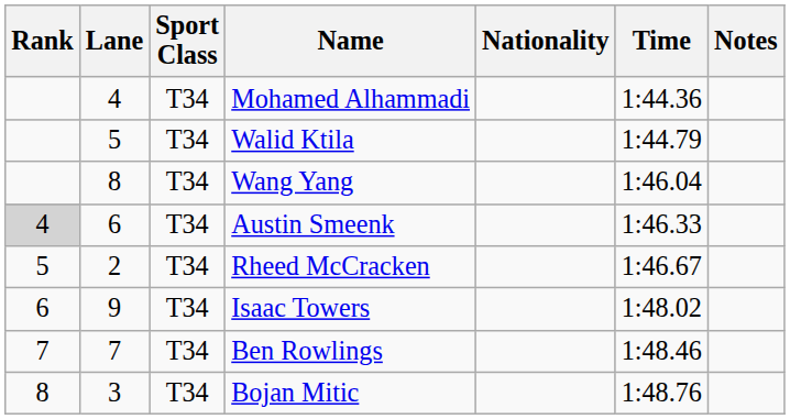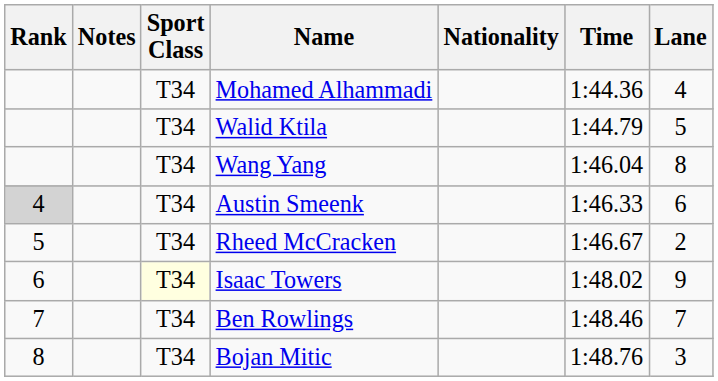columns swapped: Lane <-> Notes
Isaac Towers | Sport Class: no background -> lightyellow background
